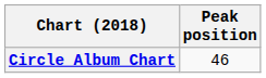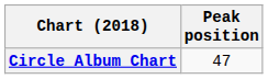Circle Album Chart | Peak position: 46 -> 47
